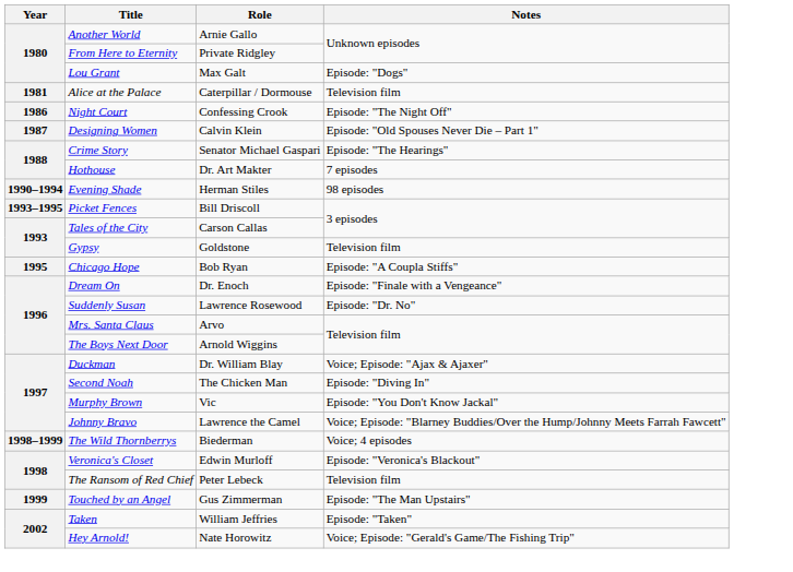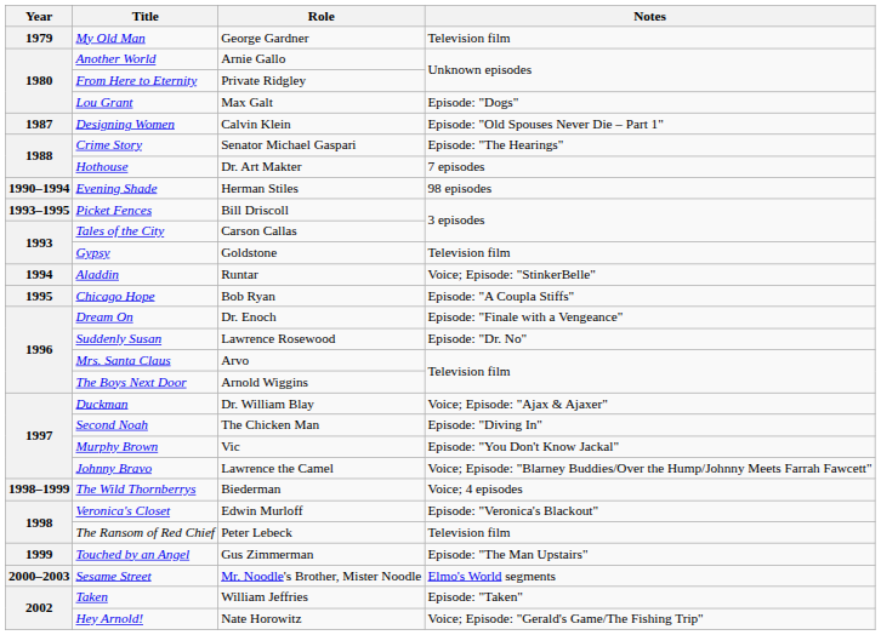+ row: 1979 | My Old Man | George Gardner | Television film
- row: 1981 | Alice at the Palace | Caterpillar / Dormouse | Television film
- row: 1986 | Night Court | Confessing Crook | Episode: "The Night Off"
+ row: 1994 | Aladdin | Runtar | Voice; Episode: "StinkerBelle"
+ row: 2000–2003 | Sesame Street | Mr. Noodle's Brother, Mister Noodle | Elmo's World segments
